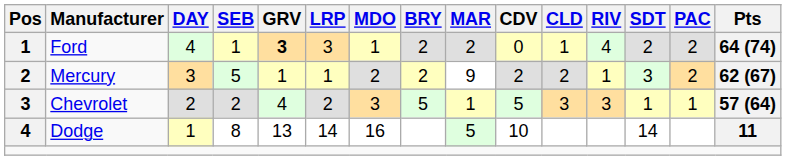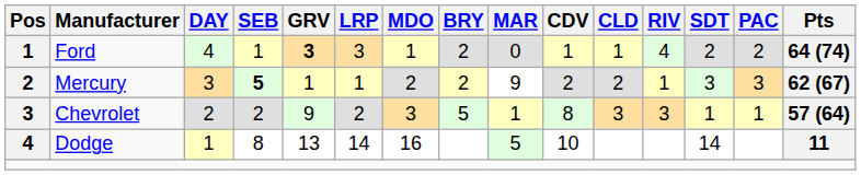Ford | MAR: 2 -> 0
Ford | CDV: 0 -> 1
Mercury | SEB: normal -> bold
Mercury | PAC: 2 -> 3
Chevrolet | GRV: 4 -> 9
Chevrolet | CDV: 5 -> 8
